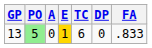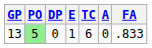columns swapped: A <-> DP
13 | E: gold background -> no background
